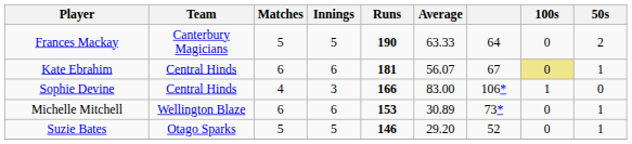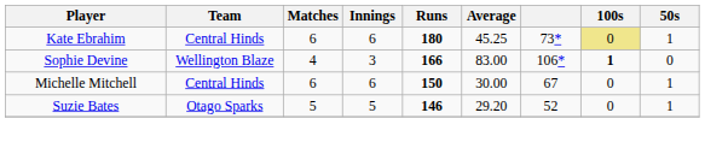- row: Frances Mackay | Canterbury Magicians | 5 | 5 | 190 | 63.33 | 64 | 0 | 2
Kate Ebrahim | Runs: 181 -> 180
Kate Ebrahim | Average: 56.07 -> 45.25
Kate Ebrahim | column 7: 67 -> 73*
Sophie Devine | Team: Central Hinds -> Wellington Blaze
Sophie Devine | 100s: normal -> bold
Michelle Mitchell | Team: Wellington Blaze -> Central Hinds
Michelle Mitchell | Runs: 153 -> 150
Michelle Mitchell | Average: 30.89 -> 30.00
Michelle Mitchell | column 7: 73* -> 67
